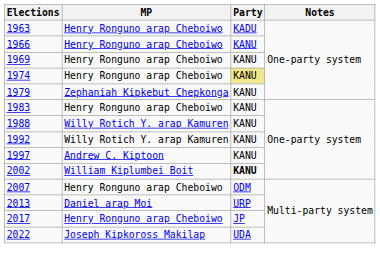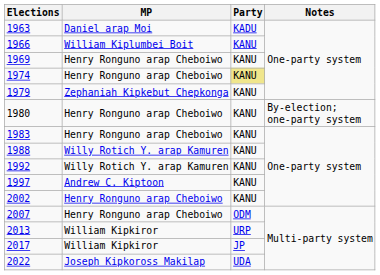1963 | MP: Henry Ronguno arap Cheboiwo -> Daniel arap Moi
1966 | MP: Henry Ronguno arap Cheboiwo -> William Kiplumbei Boit
+ row: 1980 | Henry Ronguno arap Cheboiwo | KANU | By-election; one-party system
2002 | MP: William Kiplumbei Boit -> Henry Ronguno arap Cheboiwo
2002 | Party: bold -> normal
2013 | MP: Daniel arap Moi -> William Kipkiror
2017 | MP: Henry Ronguno arap Cheboiwo -> William Kipkiror
